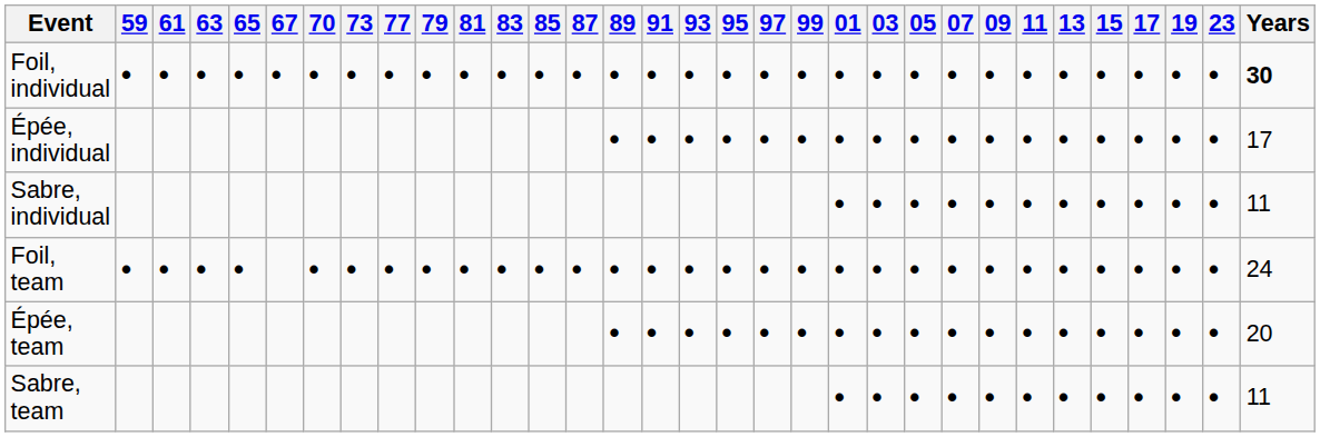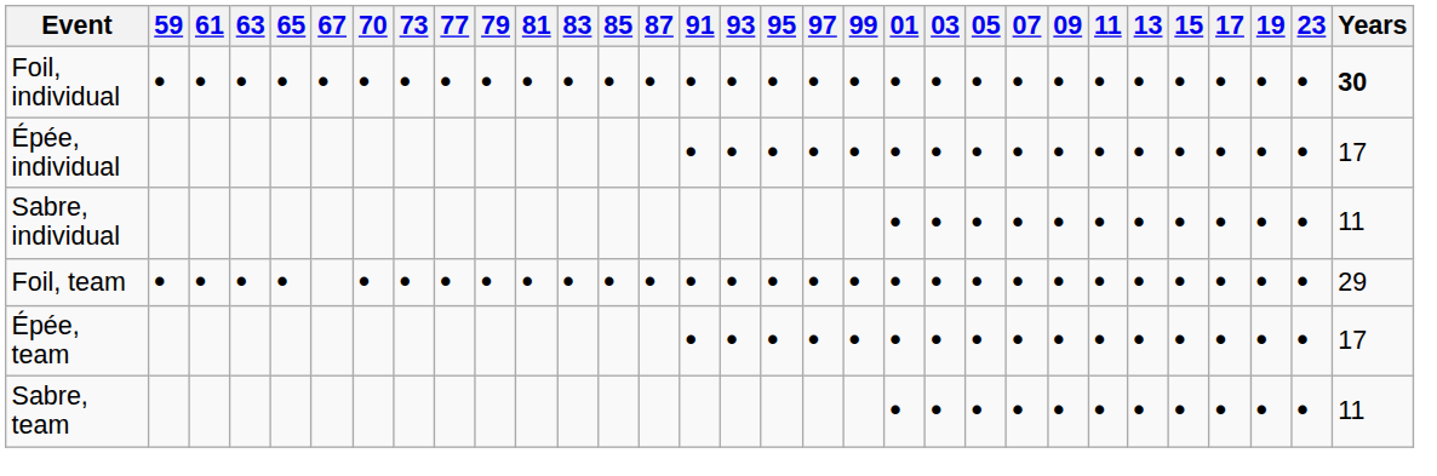- column: 89 | • | • | • | •
Foil, team | Years: 24 -> 29
Épée, team | Years: 20 -> 17
